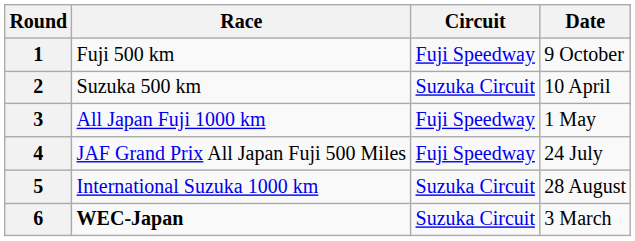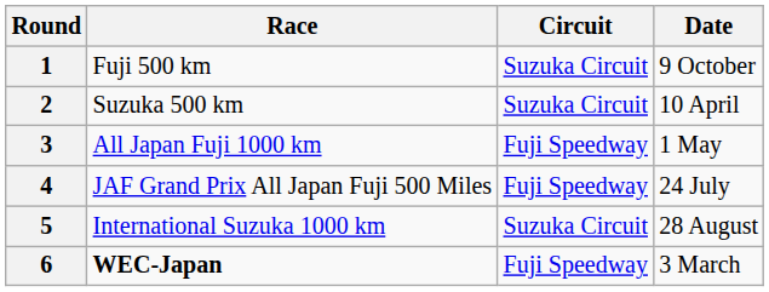1 | Circuit: Fuji Speedway -> Suzuka Circuit
6 | Circuit: Suzuka Circuit -> Fuji Speedway
